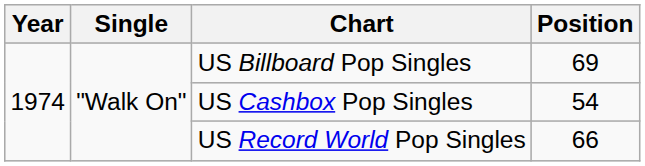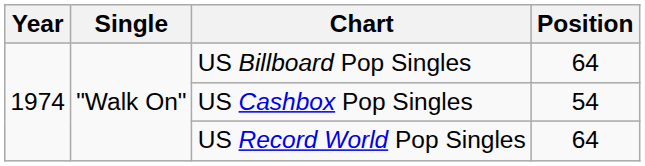US Billboard Pop Singles | Position: 69 -> 64
US Record World Pop Singles | Position: 66 -> 64
